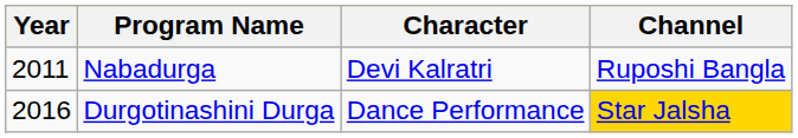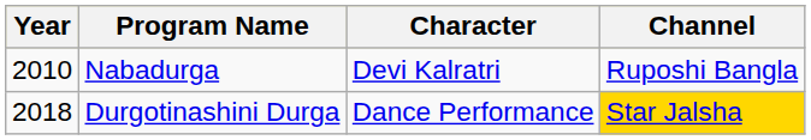Nabadurga | Year: 2011 -> 2010
Durgotinashini Durga | Year: 2016 -> 2018
